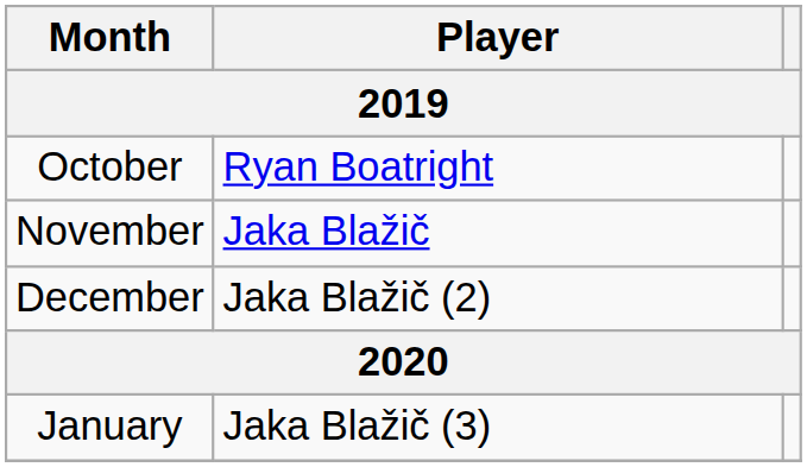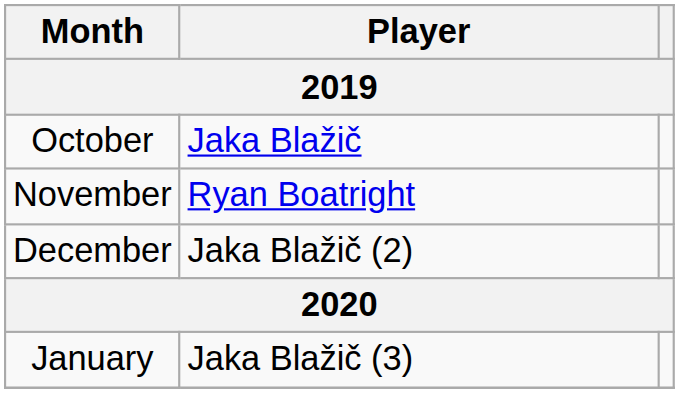October | Player: Ryan Boatright -> Jaka Blažič
November | Player: Jaka Blažič -> Ryan Boatright
